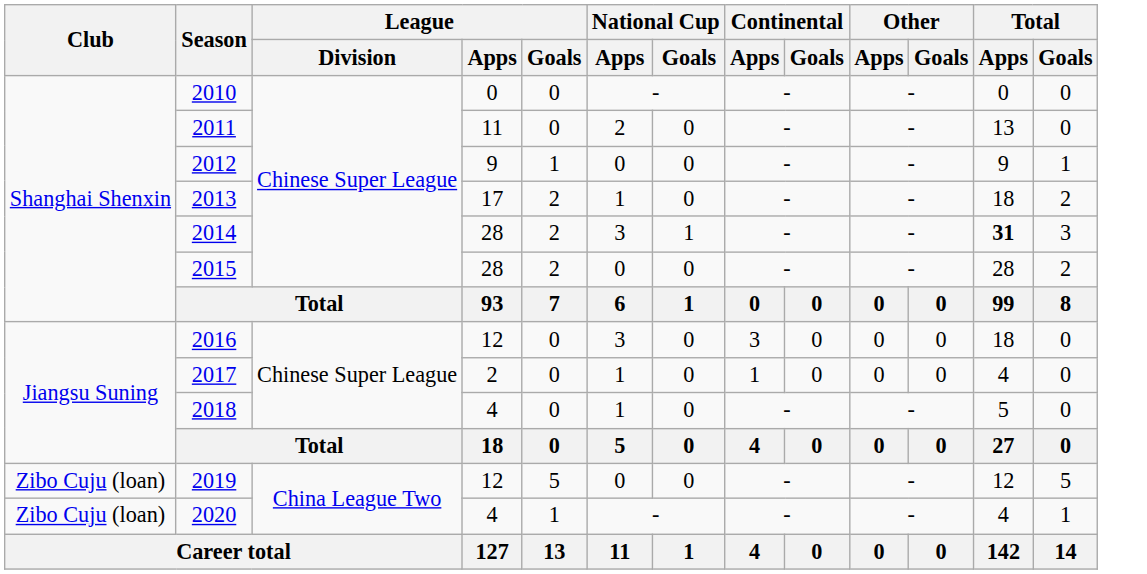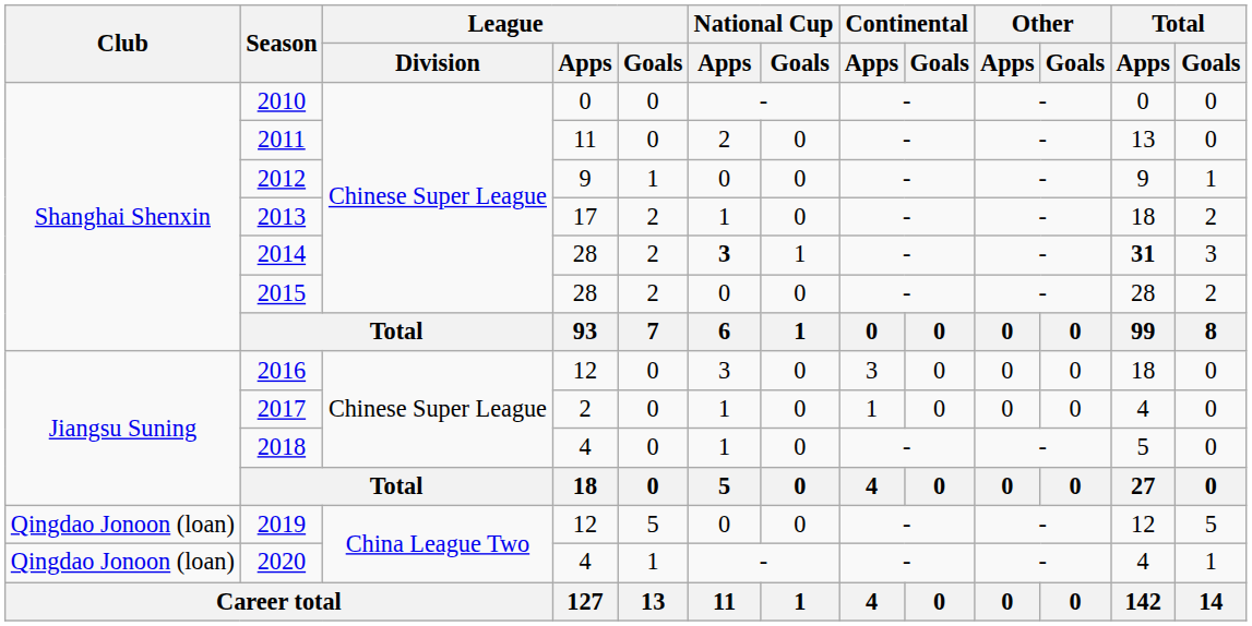2014 | National Cup / Apps: normal -> bold
2019 | Club: Zibo Cuju (loan) -> Qingdao Jonoon (loan)
2020 | Club: Zibo Cuju (loan) -> Qingdao Jonoon (loan)
